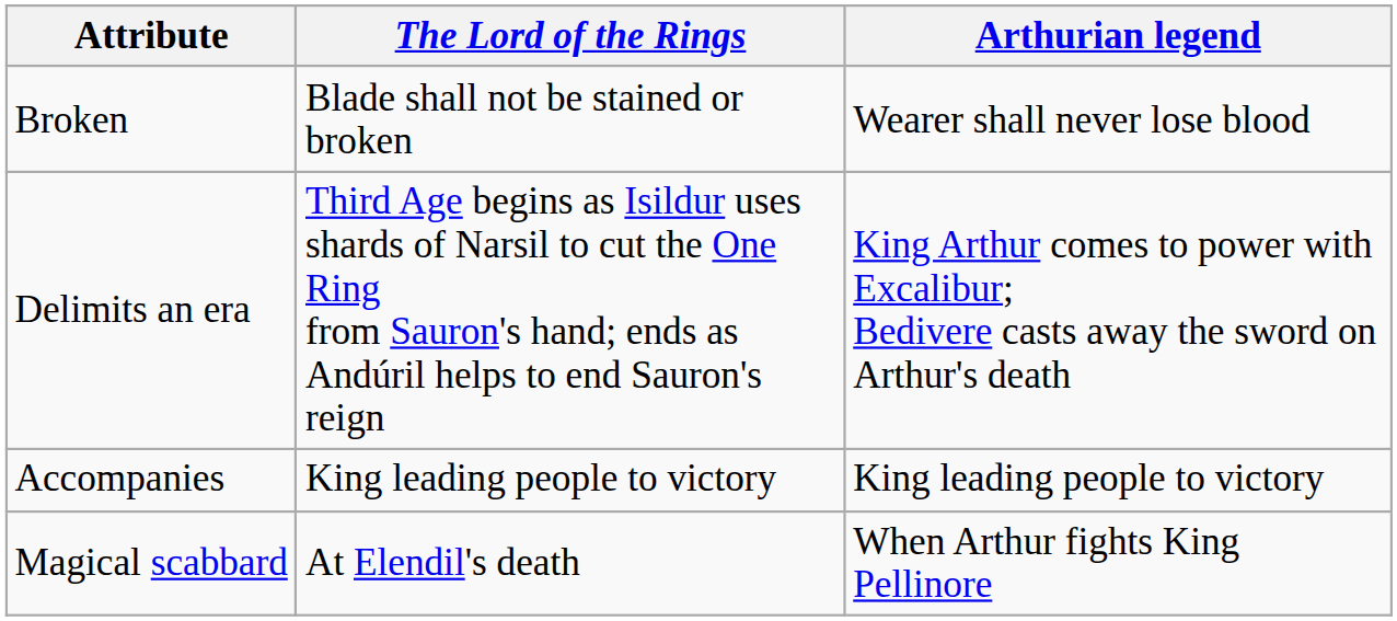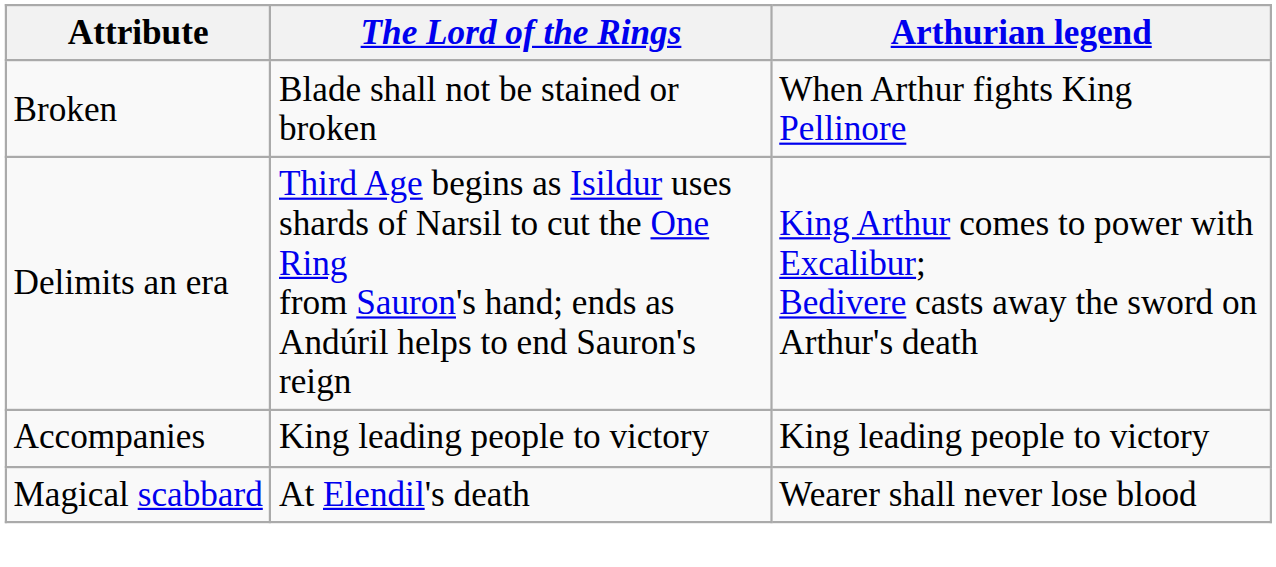Broken | Arthurian legend: Wearer shall never lose blood -> When Arthur fights King Pellinore
Magical scabbard | Arthurian legend: When Arthur fights King Pellinore -> Wearer shall never lose blood
